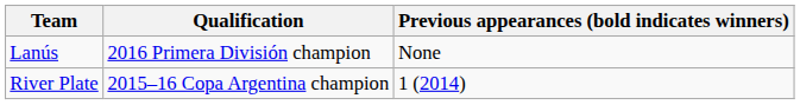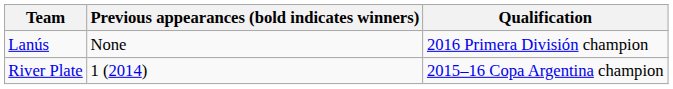columns swapped: Qualification <-> Previous appearances (bold indicates winners)
